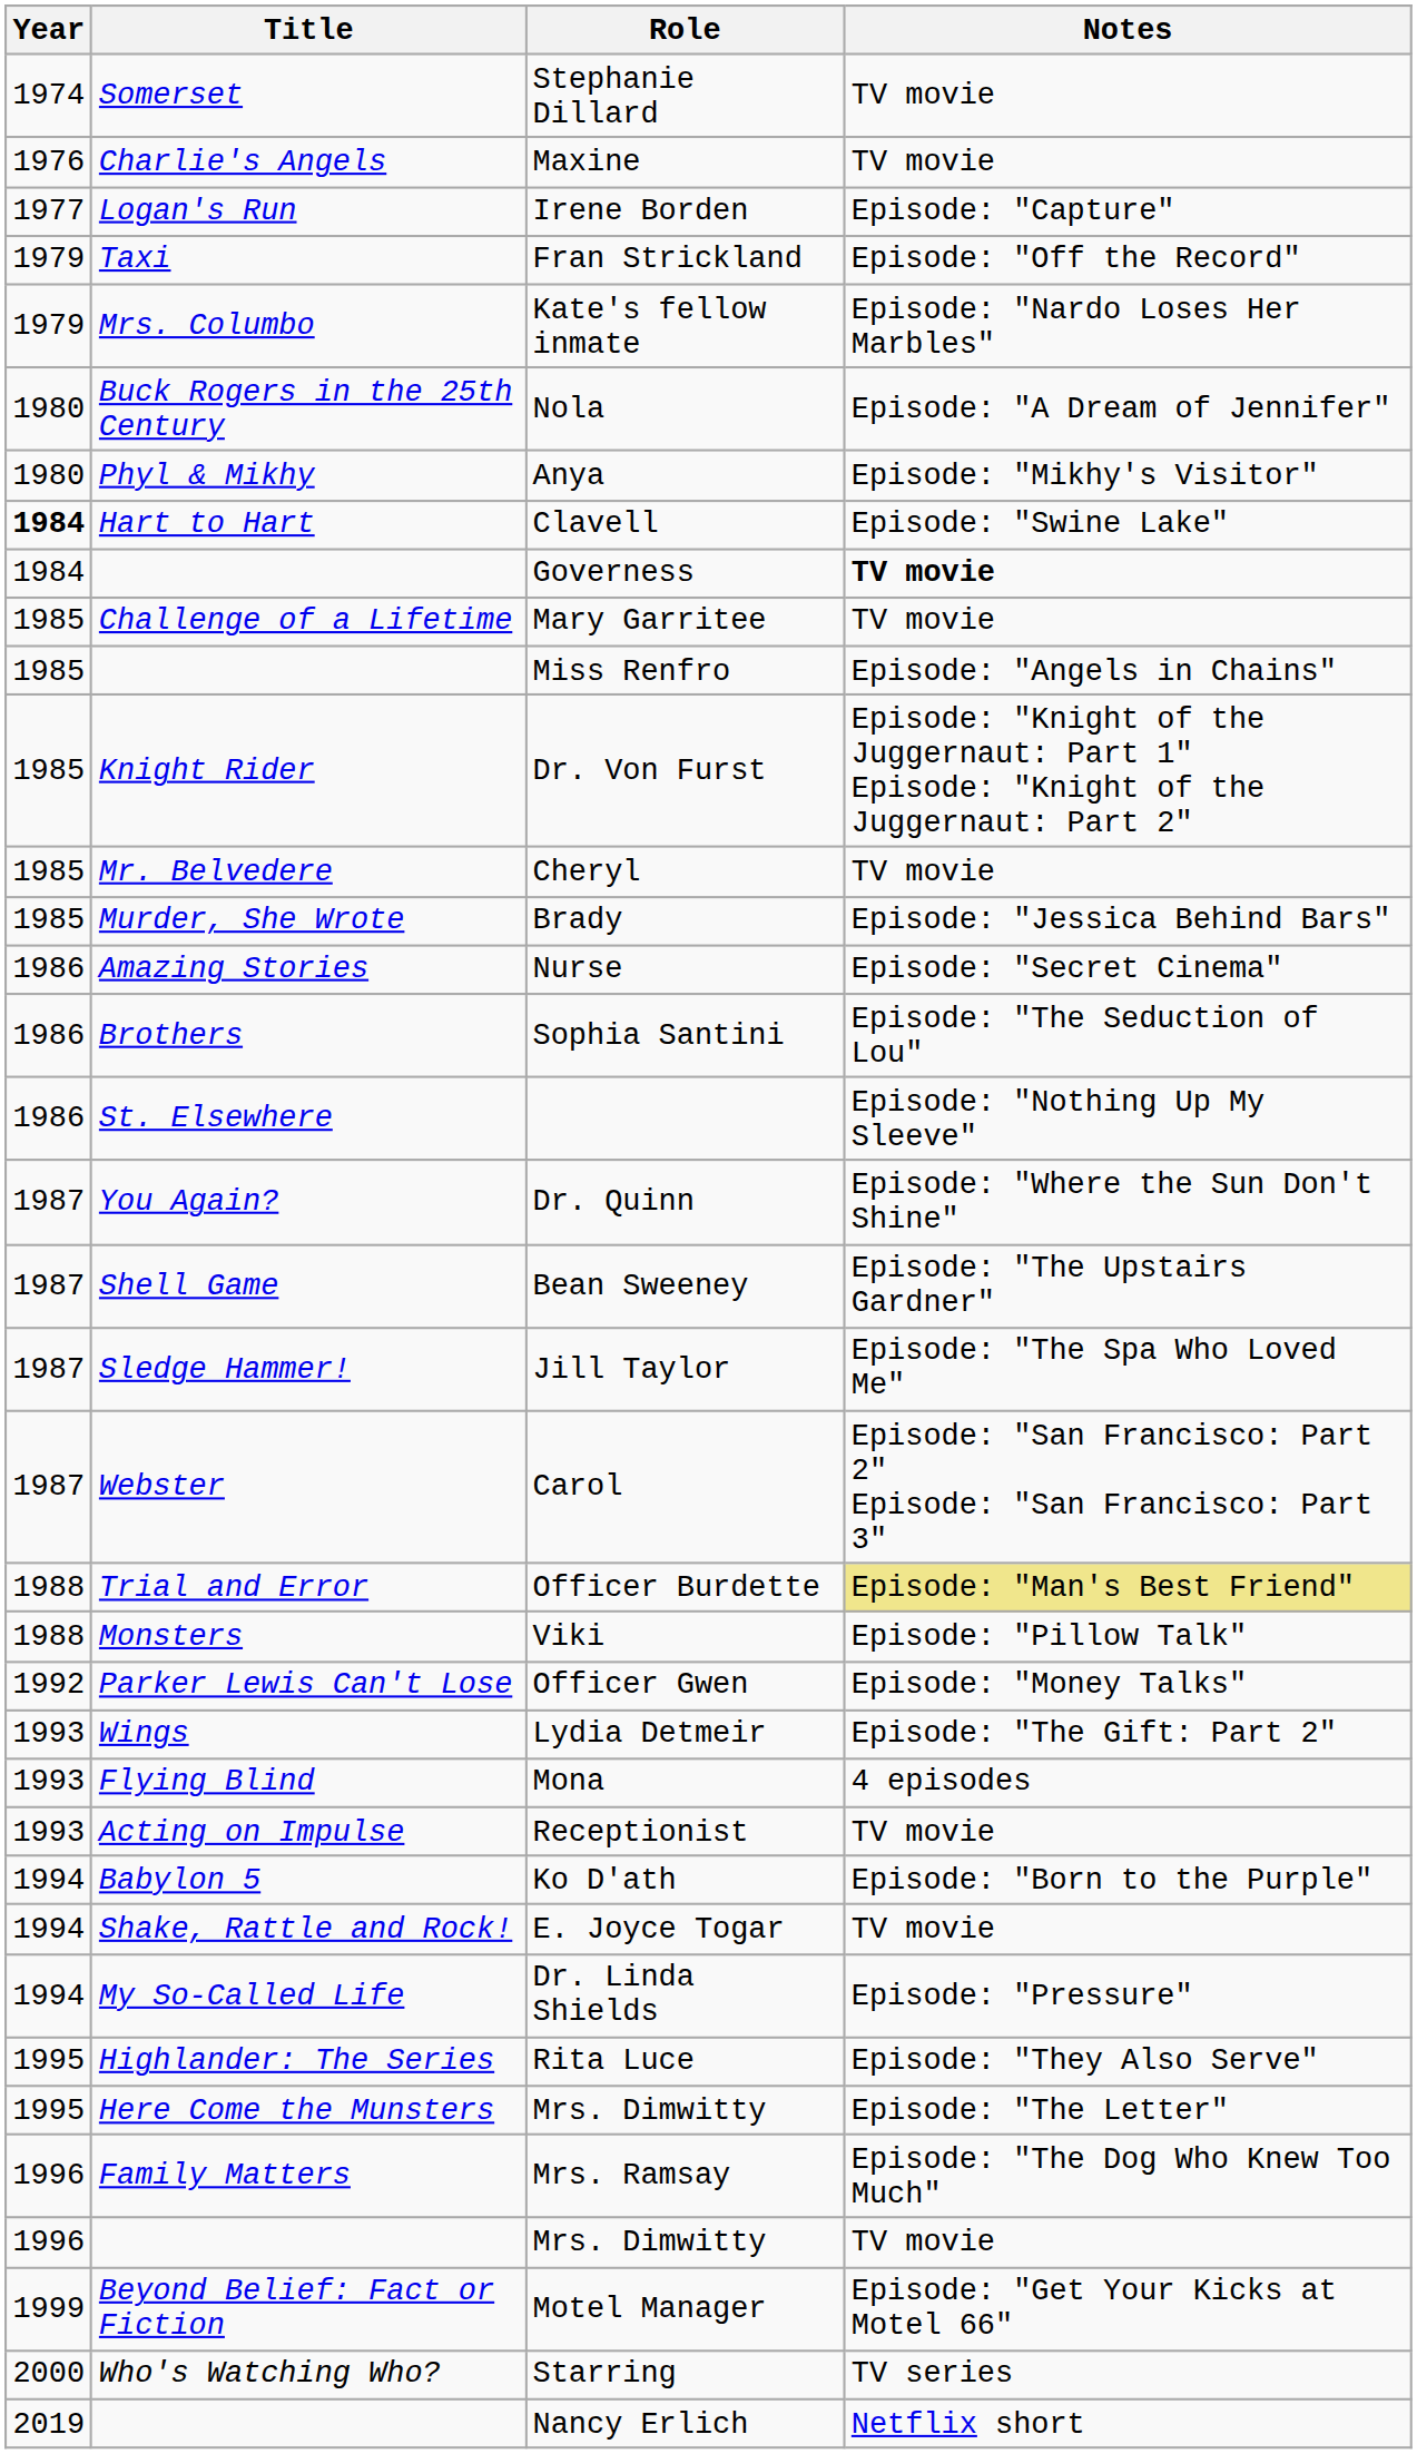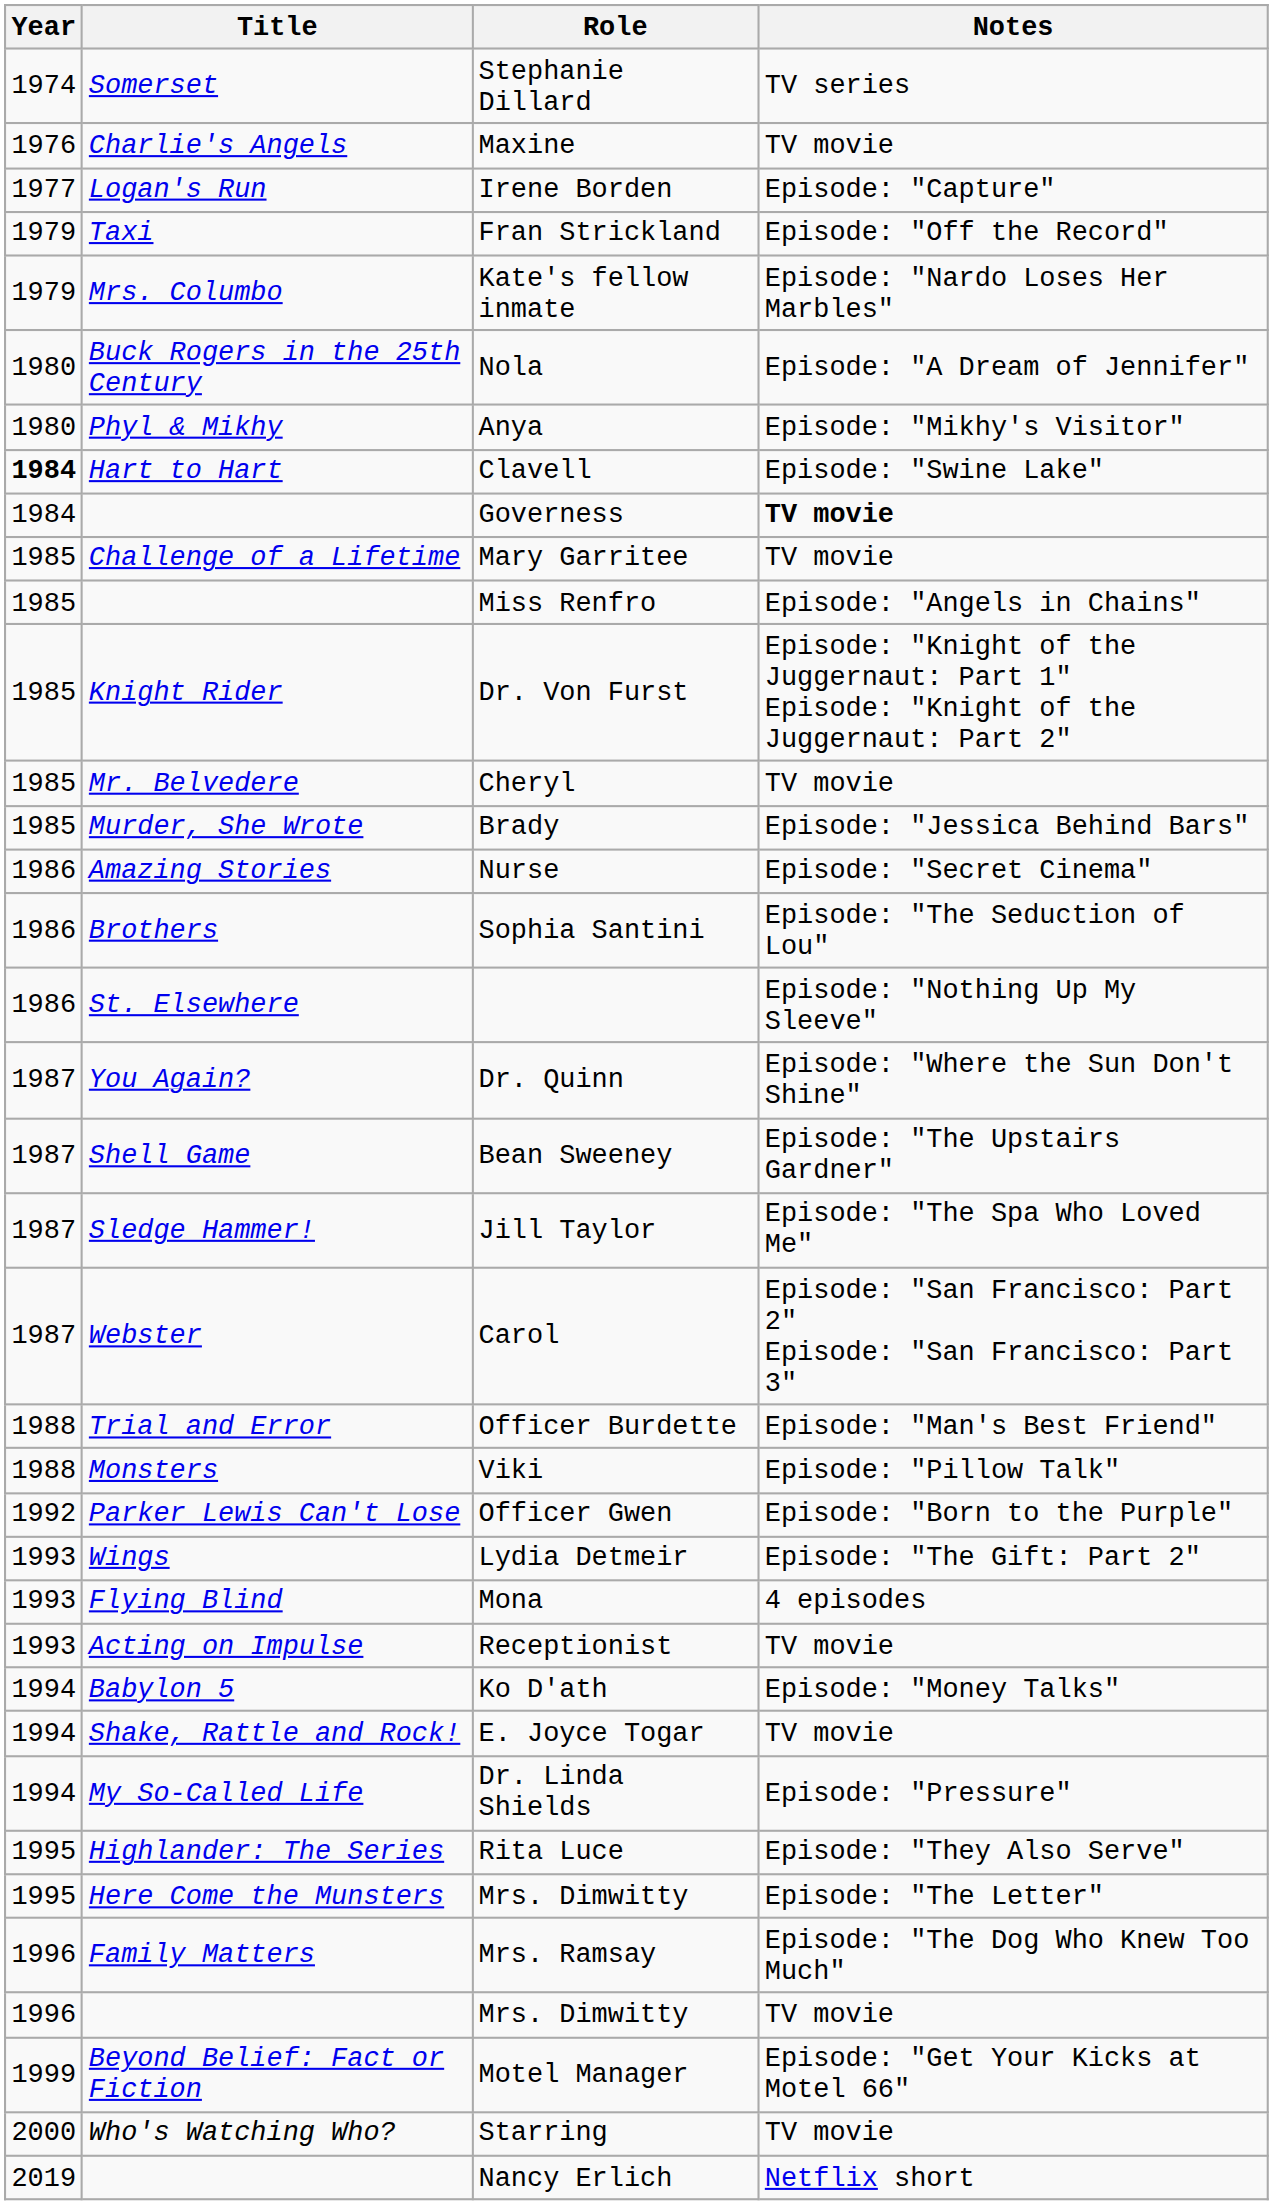Stephanie Dillard | Notes: TV movie -> TV series
Officer Burdette | Notes: khaki background -> no background
Officer Gwen | Notes: Episode: "Money Talks" -> Episode: "Born to the Purple"
Ko D'ath | Notes: Episode: "Born to the Purple" -> Episode: "Money Talks"
Starring | Notes: TV series -> TV movie
